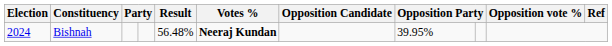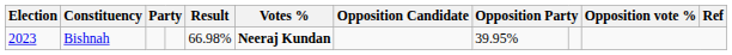Bishnah | Election: 2024 -> 2023
Bishnah | Result: 56.48% -> 66.98%
